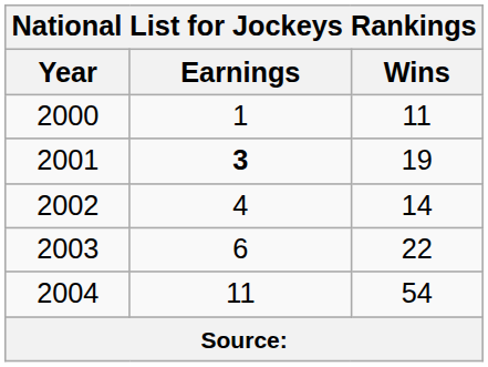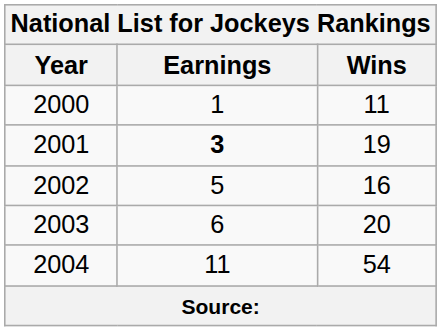2002 | Earnings: 4 -> 5
2002 | Wins: 14 -> 16
2003 | Wins: 22 -> 20
